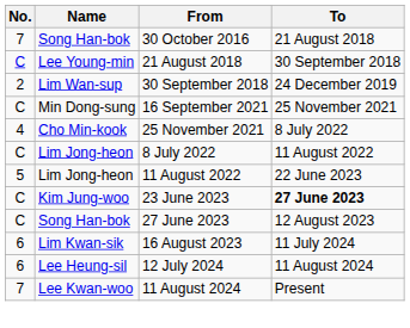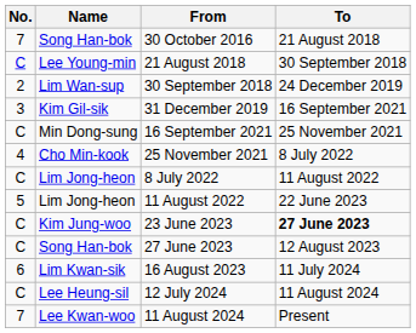+ row: 3 | Kim Gil-sik | 31 December 2019 | 16 September 2021
12 July 2024 | No.: 6 -> C
